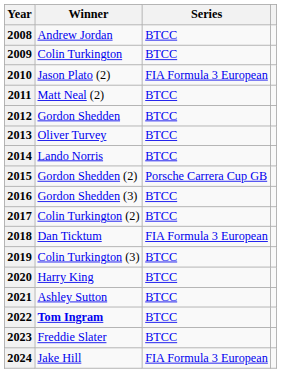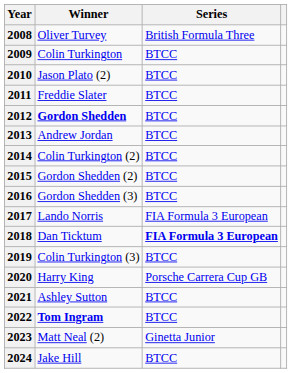2008 | Winner: Andrew Jordan -> Oliver Turvey
2008 | Series: BTCC -> British Formula Three
2010 | Series: FIA Formula 3 European -> BTCC
2011 | Winner: Matt Neal (2) -> Freddie Slater
2012 | Winner: normal -> bold
2013 | Winner: Oliver Turvey -> Andrew Jordan
2014 | Winner: Lando Norris -> Colin Turkington (2)
2015 | Series: Porsche Carrera Cup GB -> BTCC
2017 | Winner: Colin Turkington (2) -> Lando Norris
2017 | Series: BTCC -> FIA Formula 3 European
2018 | Series: normal -> bold
2020 | Series: BTCC -> Porsche Carrera Cup GB
2023 | Winner: Freddie Slater -> Matt Neal (2)
2023 | Series: BTCC -> Ginetta Junior
2024 | Series: FIA Formula 3 European -> BTCC
